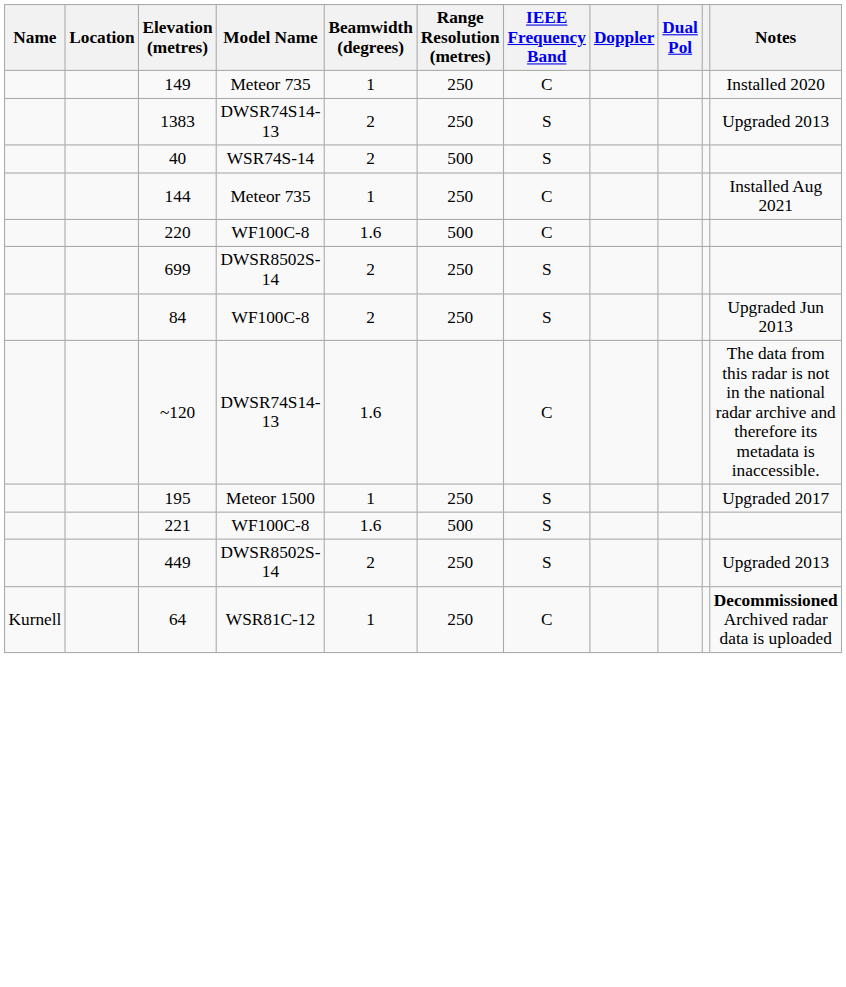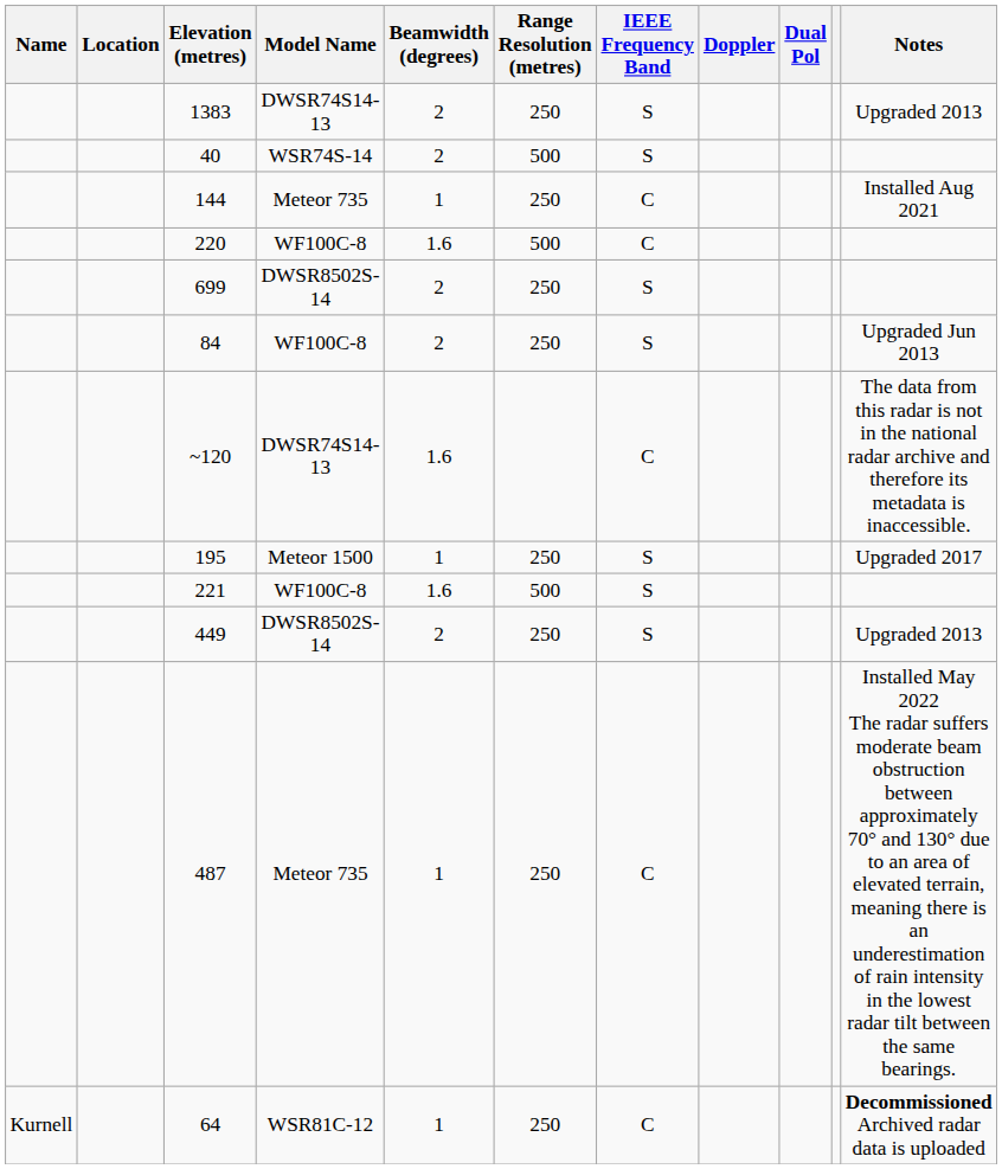- row: 149 | Meteor 735 | 1 | 250 | C | Installed 2020
+ row: 487 | Meteor 735 | 1 | 250 | C | Installed May 2022 The radar suffers moderate beam obstruction between approximately 70° and 130° due to an area of elevated terrain, meaning there is an underestimation of rain intensity in the lowest radar tilt between the same bearings.
